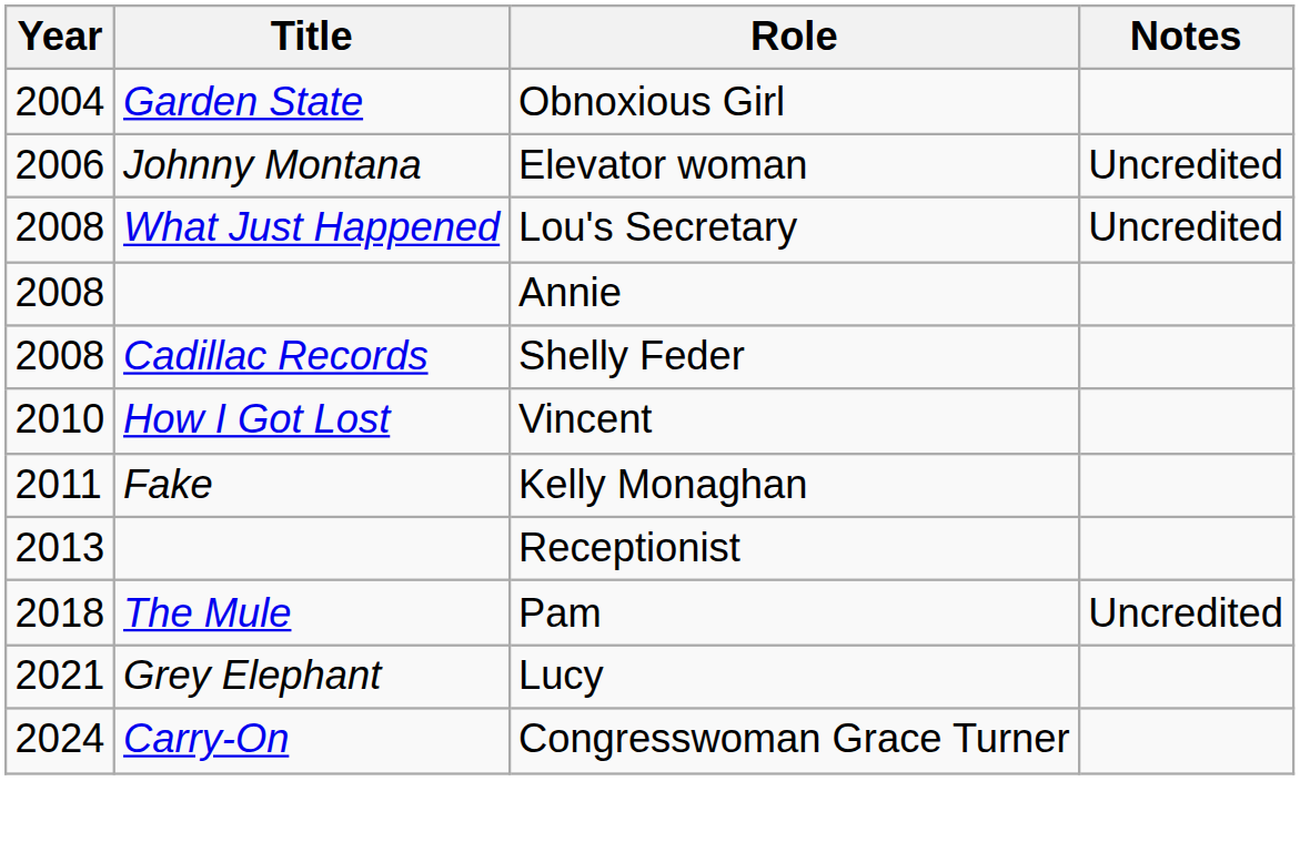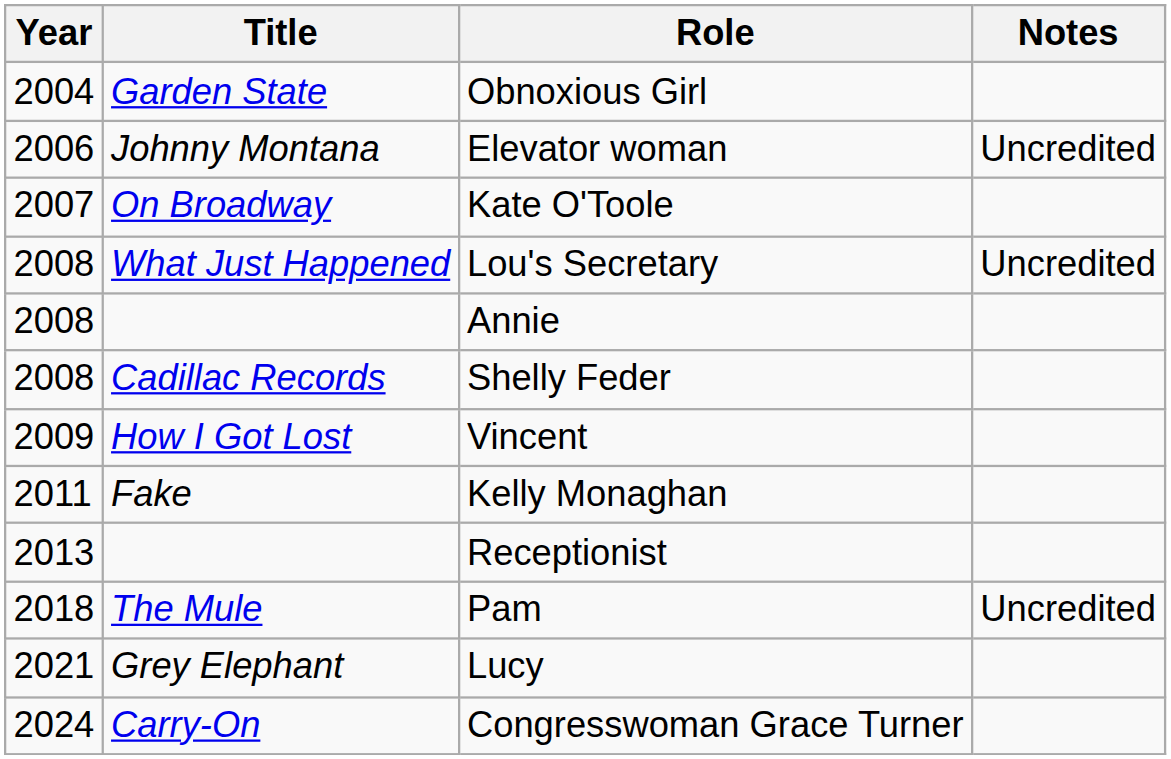+ row: 2007 | On Broadway | Kate O'Toole
Vincent | Year: 2010 -> 2009
